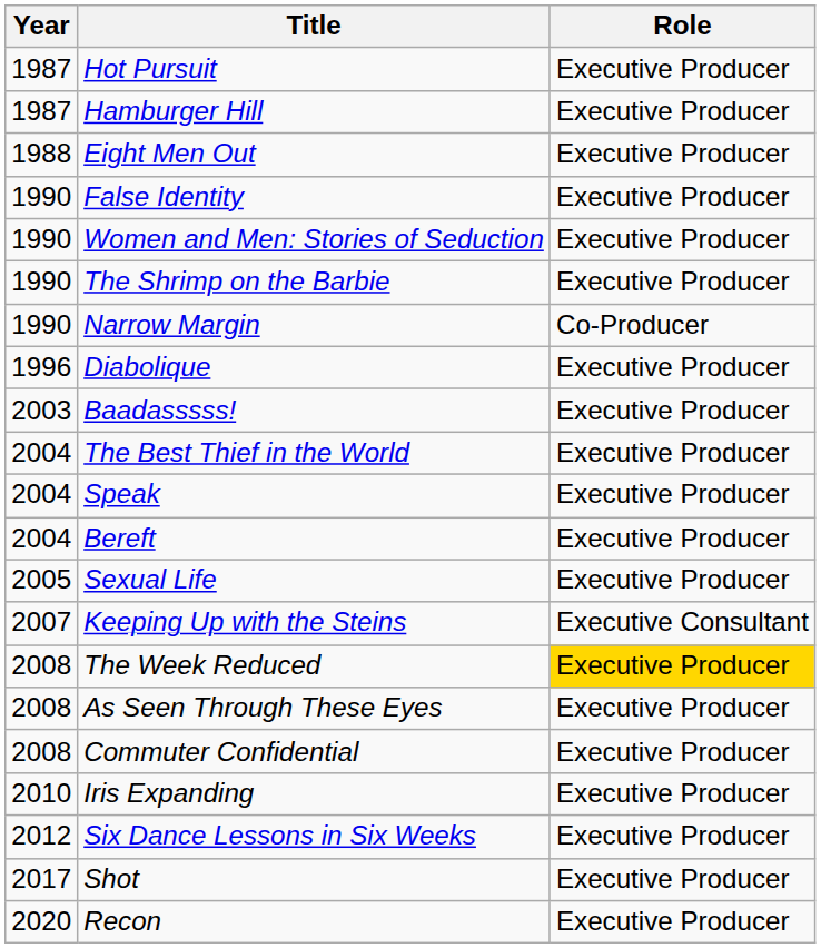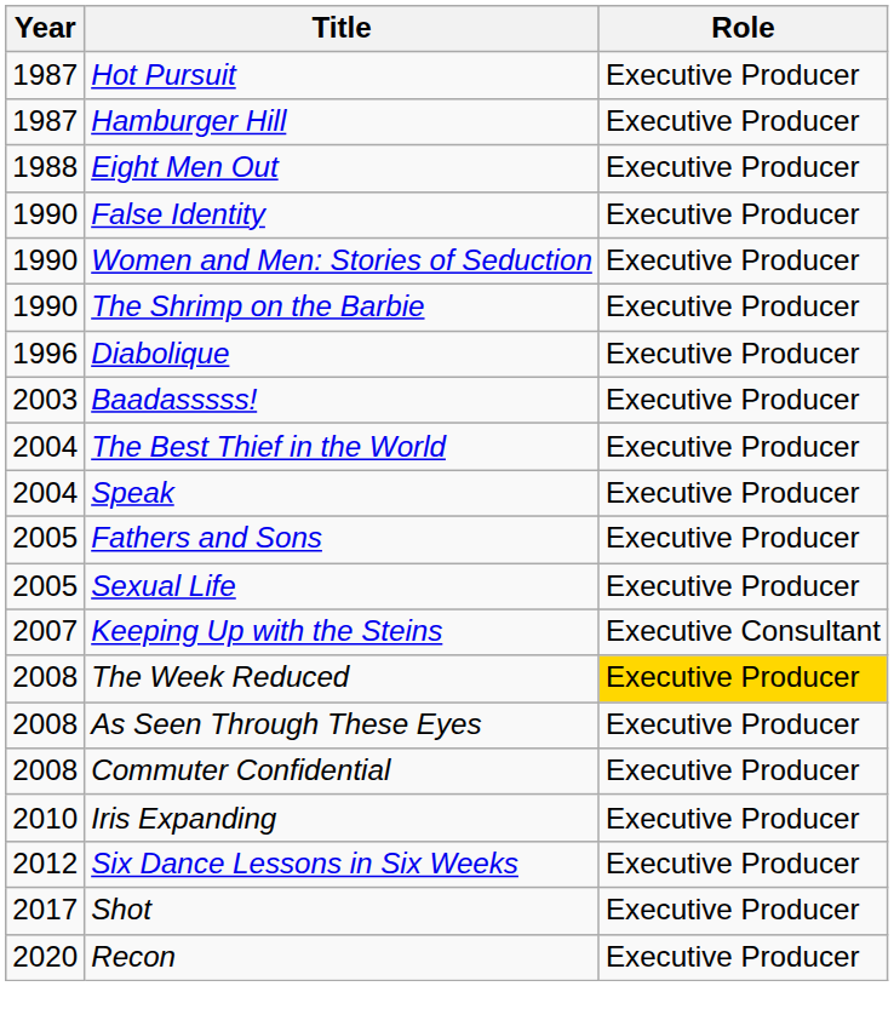- row: 1990 | Narrow Margin | Co-Producer
- row: 2004 | Bereft | Executive Producer
+ row: 2005 | Fathers and Sons | Executive Producer
